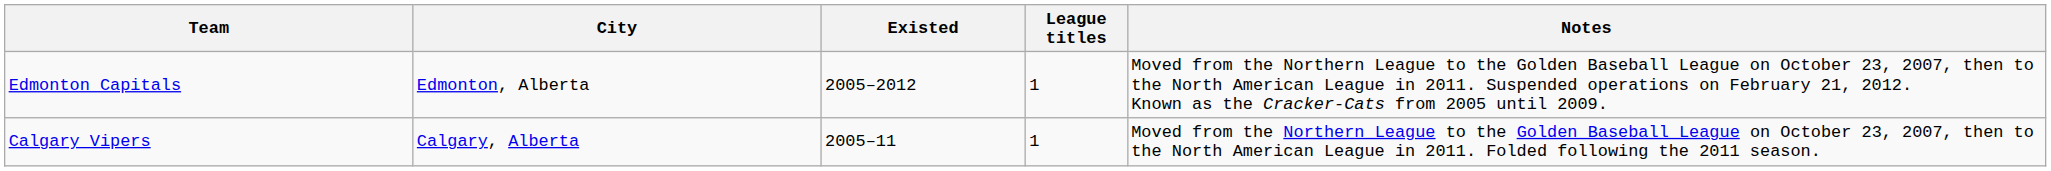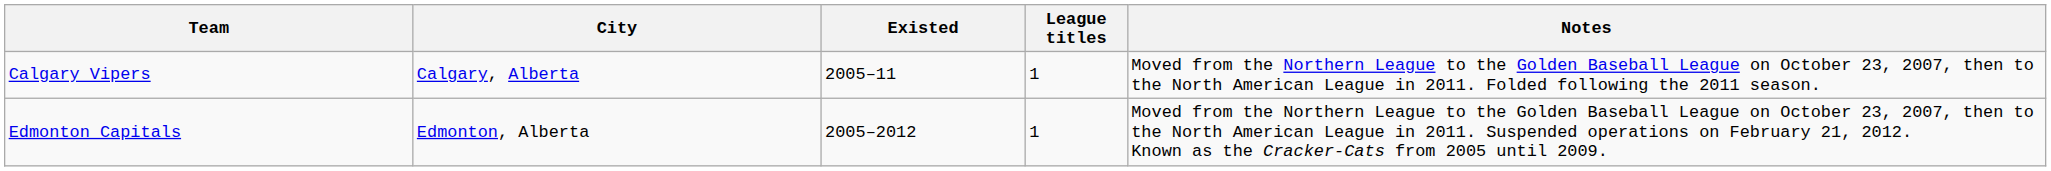rows swapped: Calgary Vipers <-> Edmonton Capitals
